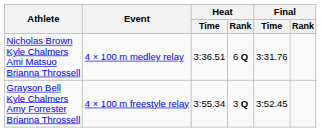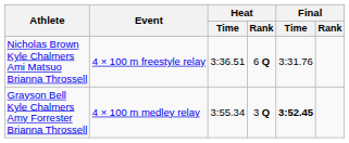Nicholas Brown Kyle Chalmers Ami Matsuo Brianna Throssell | Event: 4 × 100 m medley relay -> 4 × 100 m freestyle relay
Grayson Bell Kyle Chalmers Amy Forrester Brianna Throssell | Event: 4 × 100 m freestyle relay -> 4 × 100 m medley relay
Grayson Bell Kyle Chalmers Amy Forrester Brianna Throssell | Final / Time: normal -> bold
